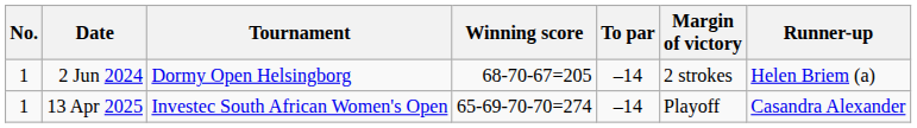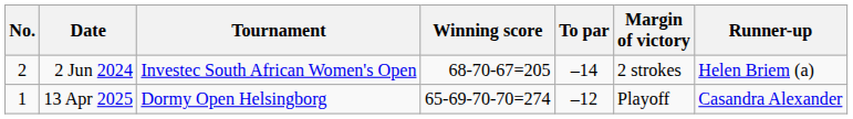2 Jun 2024 | No.: 1 -> 2
2 Jun 2024 | Tournament: Dormy Open Helsingborg -> Investec South African Women's Open
13 Apr 2025 | Tournament: Investec South African Women's Open -> Dormy Open Helsingborg
13 Apr 2025 | To par: –14 -> –12
